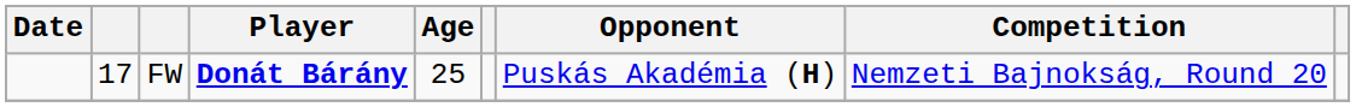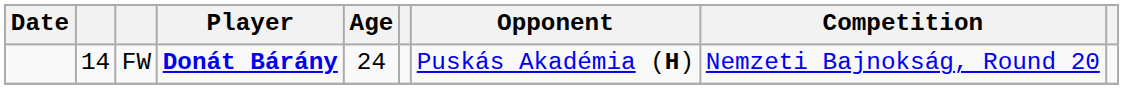FW | column 2: 17 -> 14
FW | Age: 25 -> 24
